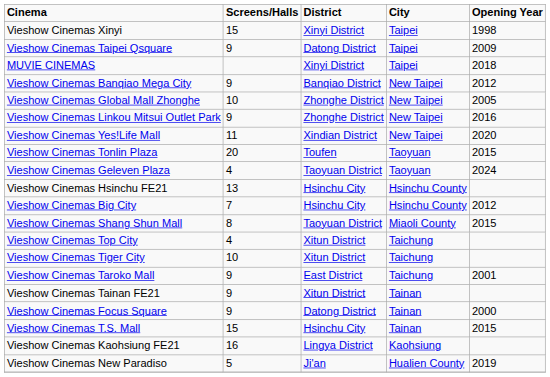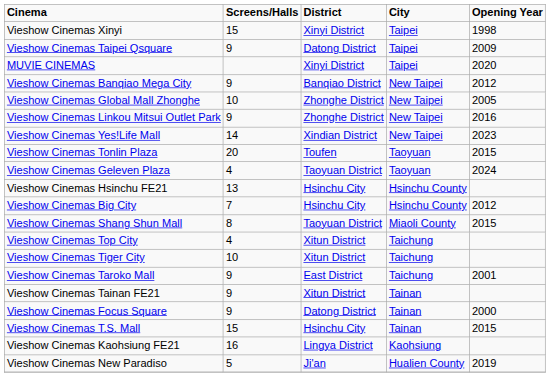MUVIE CINEMAS | Opening Year: 2018 -> 2020
Vieshow Cinemas Yes!Life Mall | Screens/Halls: 11 -> 14
Vieshow Cinemas Yes!Life Mall | Opening Year: 2020 -> 2023
